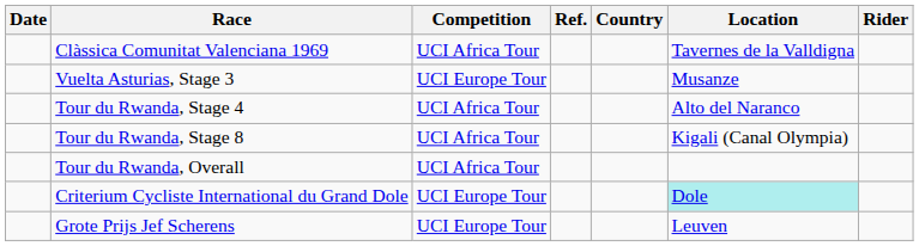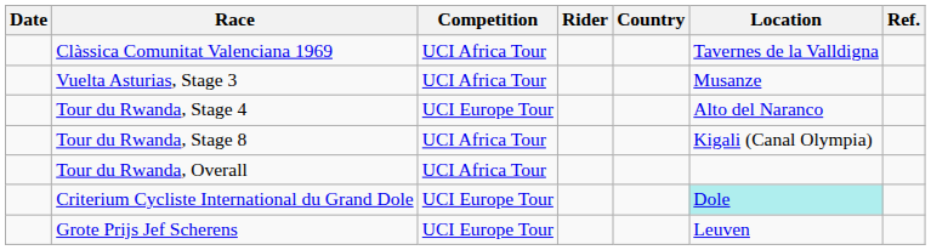columns swapped: Rider <-> Ref.
Vuelta Asturias, Stage 3 | Competition: UCI Europe Tour -> UCI Africa Tour
Tour du Rwanda, Stage 4 | Competition: UCI Africa Tour -> UCI Europe Tour
